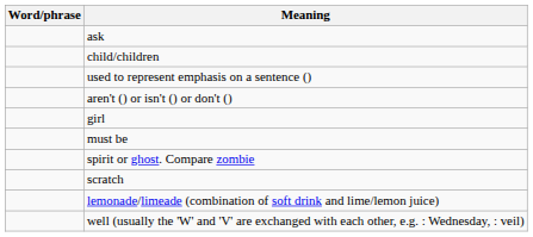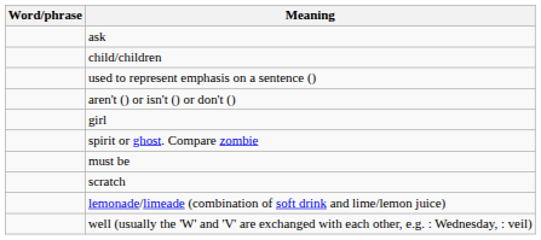rows swapped: spirit or ghost. Compare zombie <-> must be
